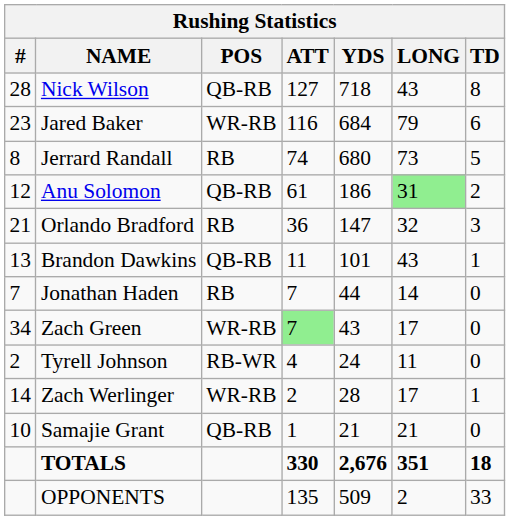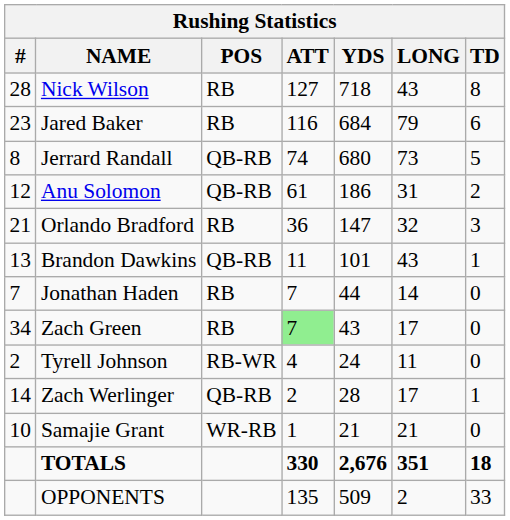Nick Wilson | POS: QB-RB -> RB
Jared Baker | POS: WR-RB -> RB
Jerrard Randall | POS: RB -> QB-RB
Anu Solomon | LONG: lightgreen background -> no background
Zach Green | POS: WR-RB -> RB
Zach Werlinger | POS: WR-RB -> QB-RB
Samajie Grant | POS: QB-RB -> WR-RB
